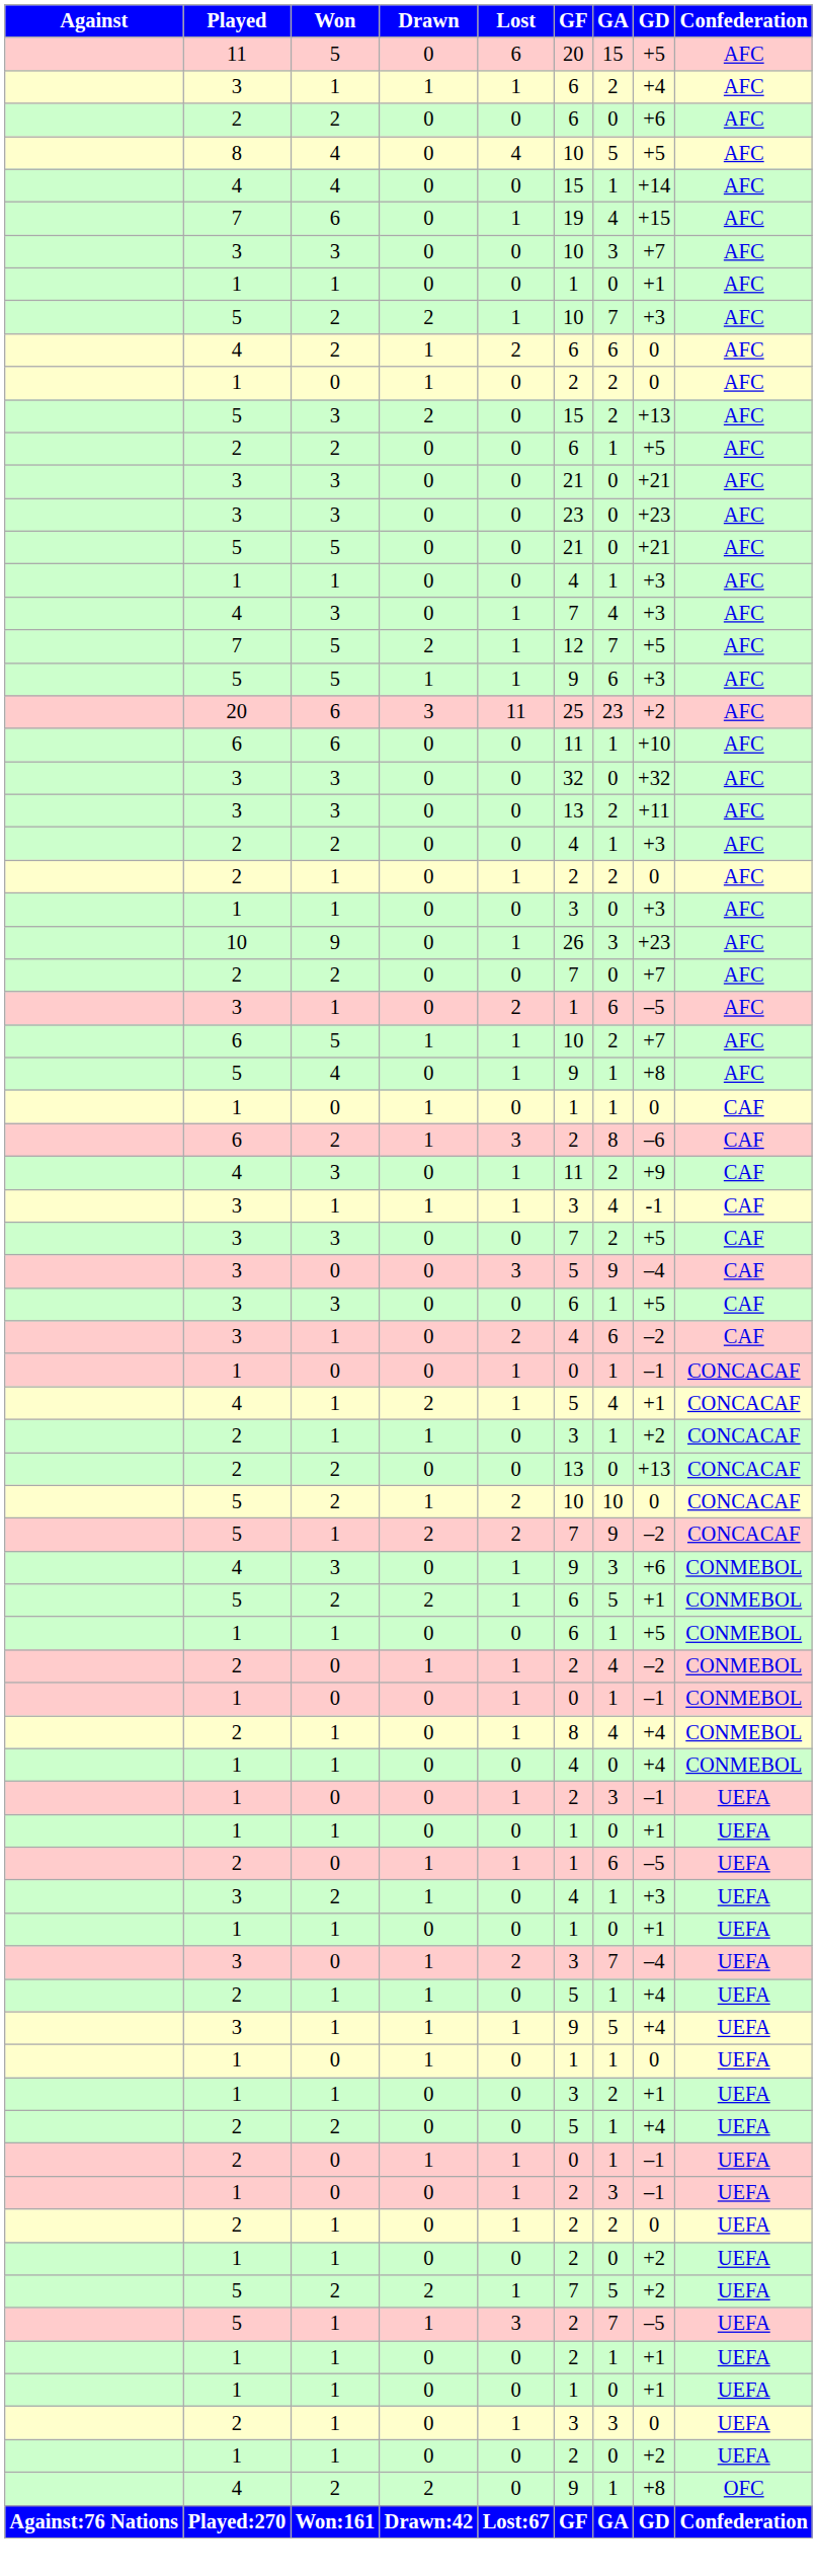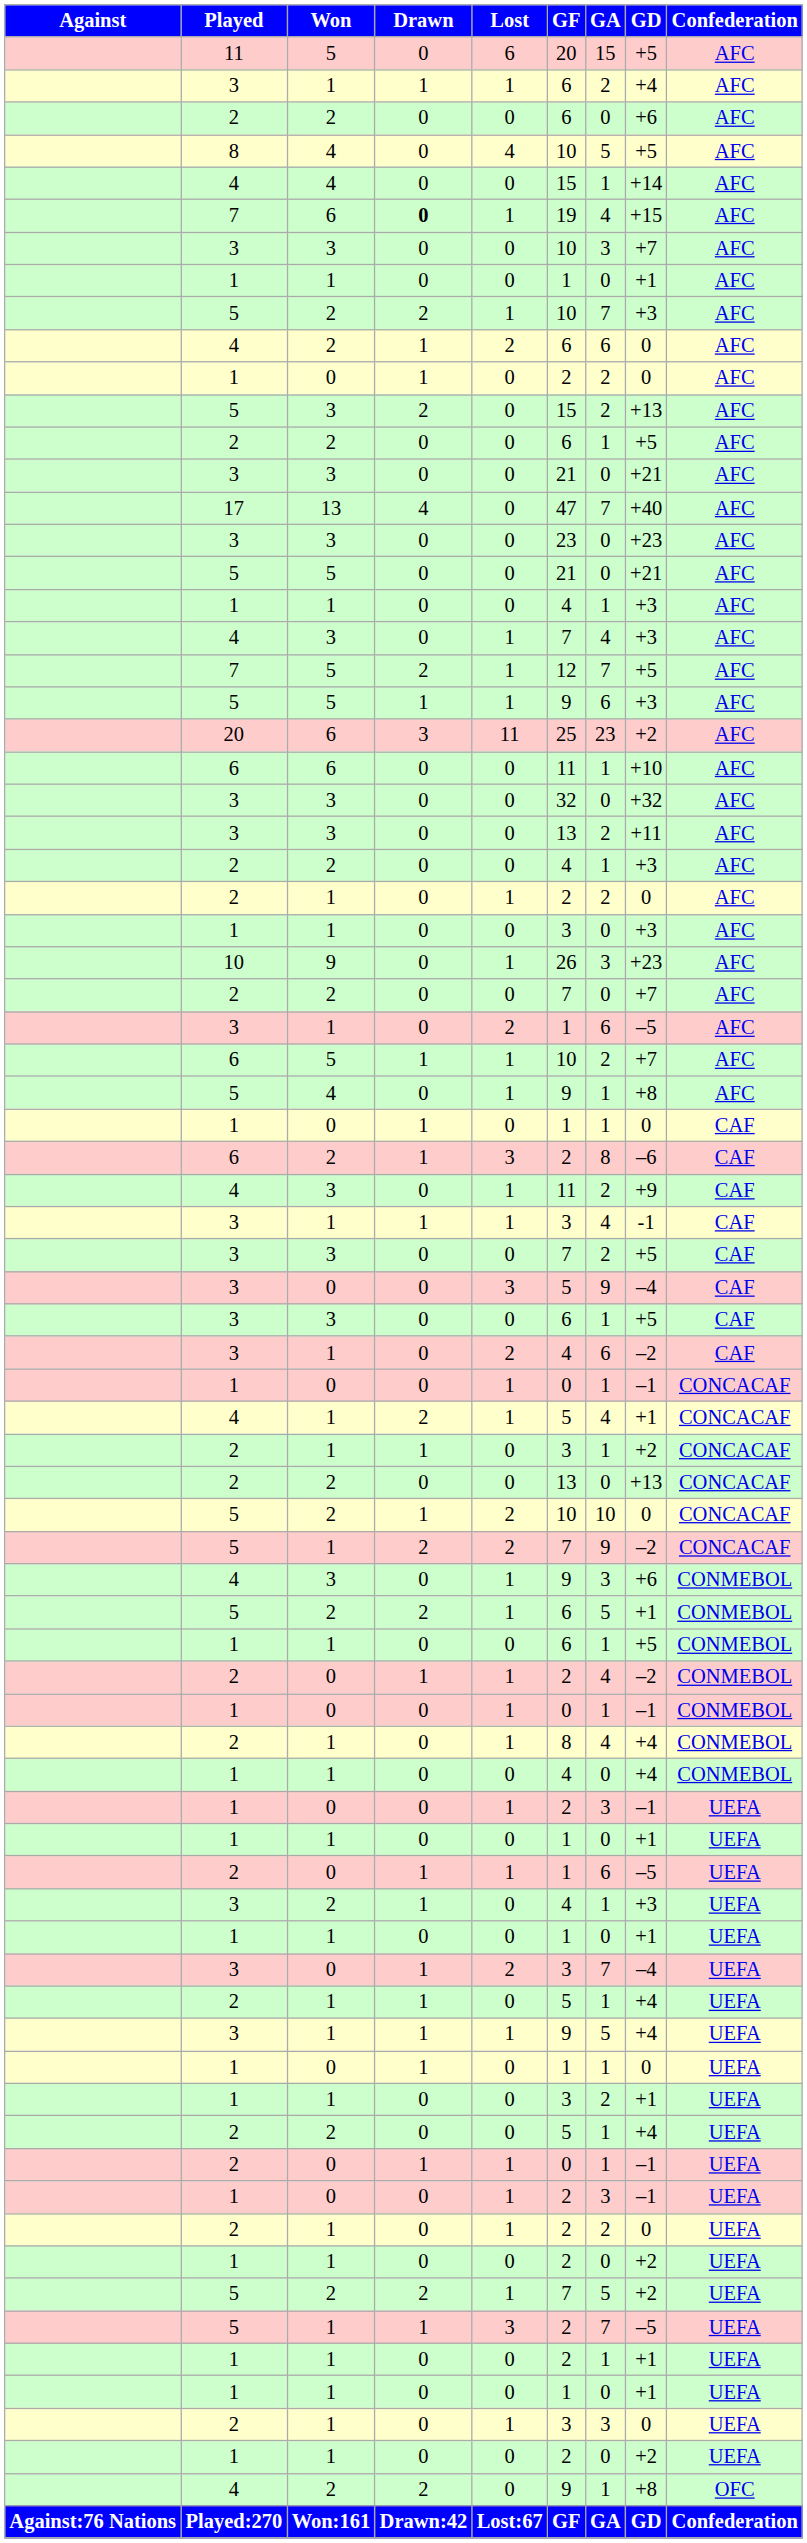7 / 6 | Drawn: normal -> bold
+ row: 17 | 13 | 4 | 0 | 47 | 7 | +40 | AFC
